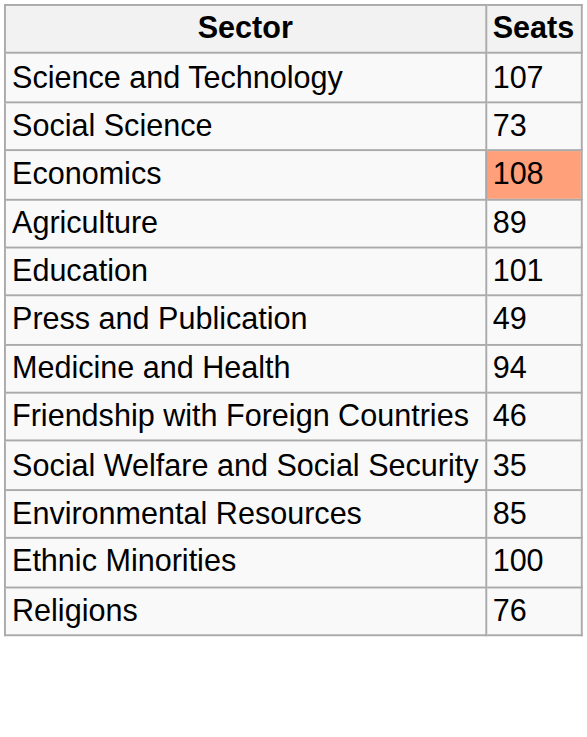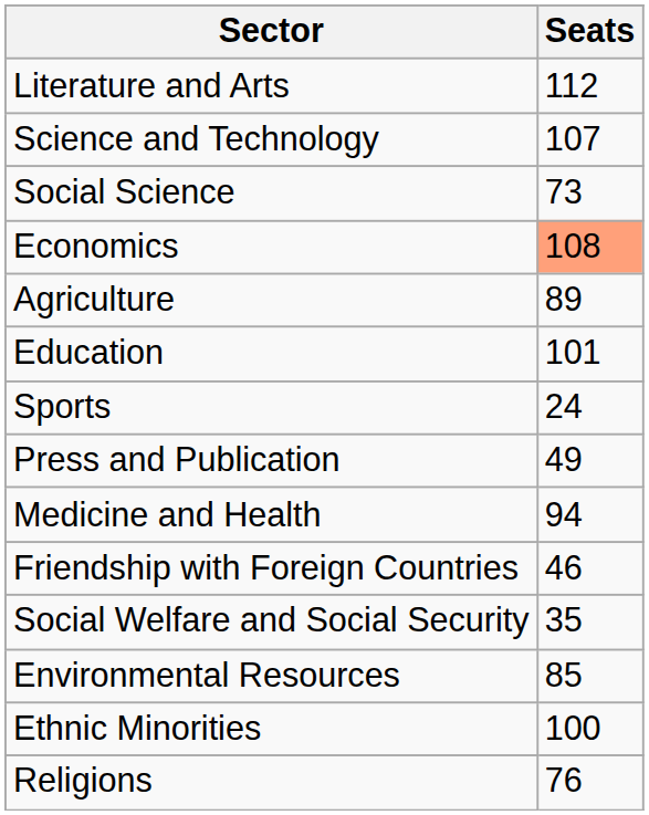+ row: Literature and Arts | 112
+ row: Sports | 24
